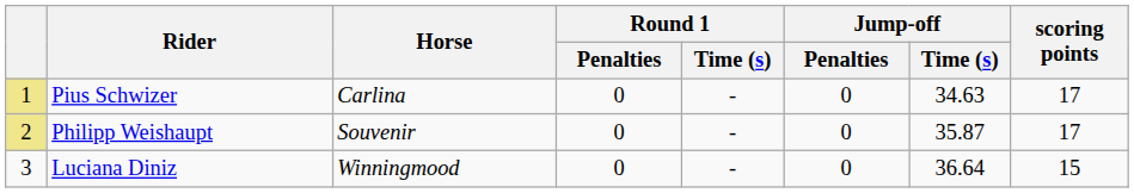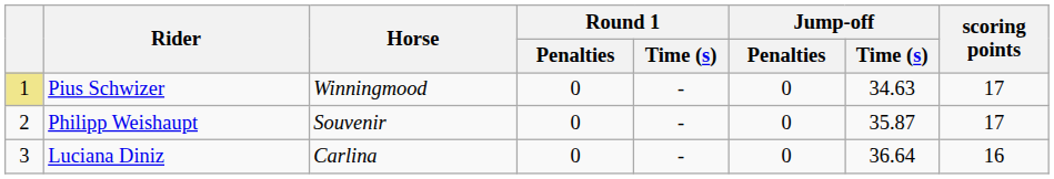Pius Schwizer | Horse: Carlina -> Winningmood
Philipp Weishaupt | column 1: khaki background -> no background
Luciana Diniz | Horse: Winningmood -> Carlina
Luciana Diniz | scoring points: 15 -> 16
